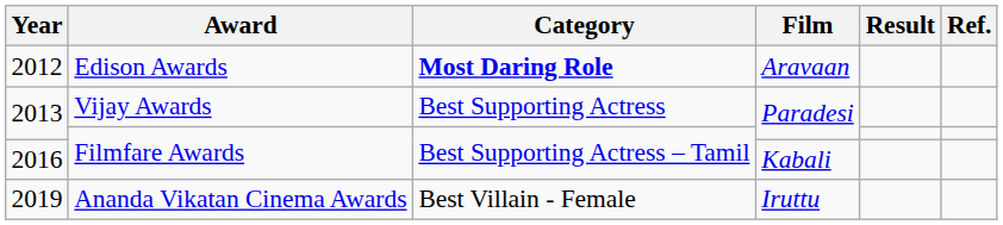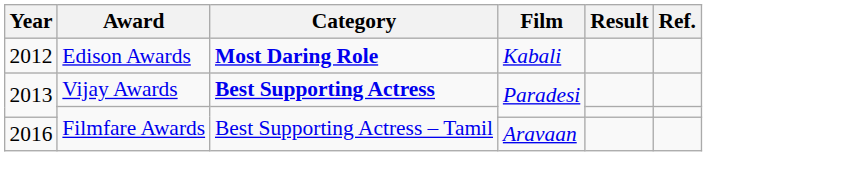2012 | Film: Aravaan -> Kabali
2013 / Vijay Awards | Category: normal -> bold
2016 | Film: Kabali -> Aravaan
- row: 2019 | Ananda Vikatan Cinema Awards | Best Villain - Female | Iruttu
